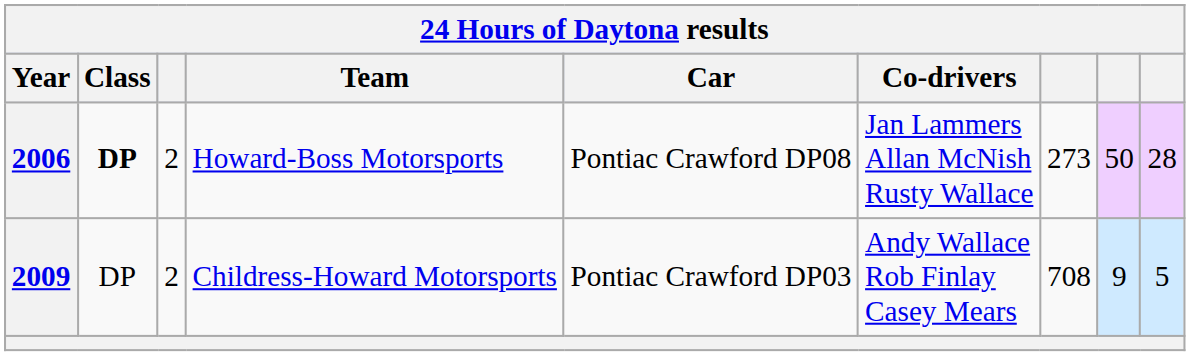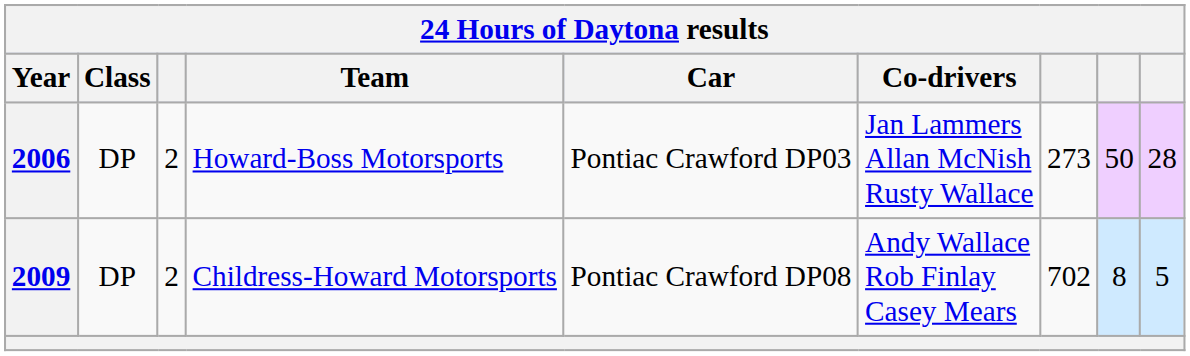2006 | Class: bold -> normal
2006 | Car: Pontiac Crawford DP08 -> Pontiac Crawford DP03
2009 | Car: Pontiac Crawford DP03 -> Pontiac Crawford DP08
2009 | column 7: 708 -> 702
2009 | column 8: 9 -> 8
